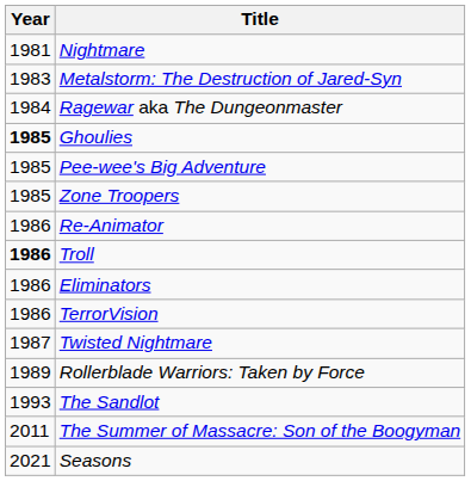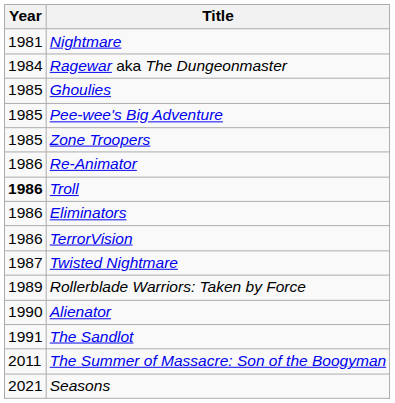- row: 1983 | Metalstorm: The Destruction of Jared-Syn
Ghoulies | Year: bold -> normal
+ row: 1990 | Alienator
The Sandlot | Year: 1993 -> 1991
